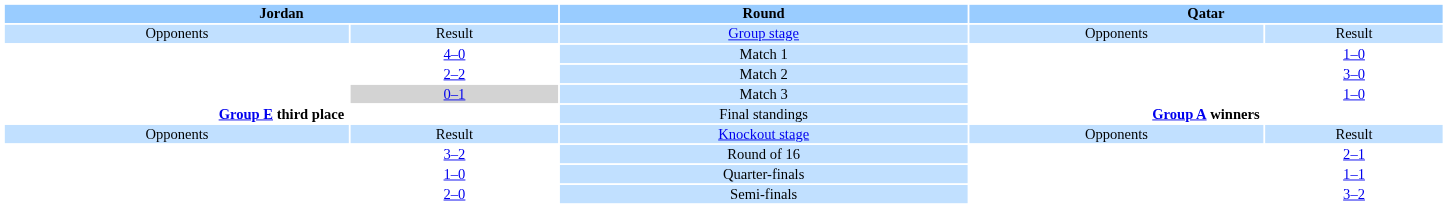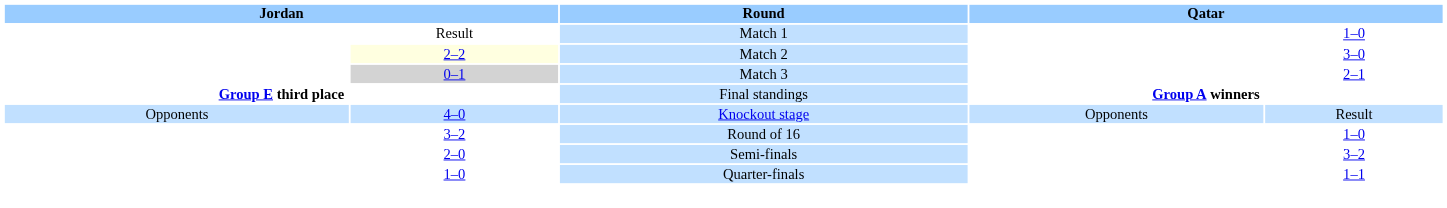- row: Opponents | Result | Group stage | Opponents | Result
Match 1 | column 2: 4–0 -> Result
Match 2 | column 2: no background -> lightyellow background
Match 3 | column 5: 1–0 -> 2–1
Knockout stage | column 2: Result -> 4–0
Round of 16 | column 5: 2–1 -> 1–0
rows swapped: Quarter-finals <-> Semi-finals
